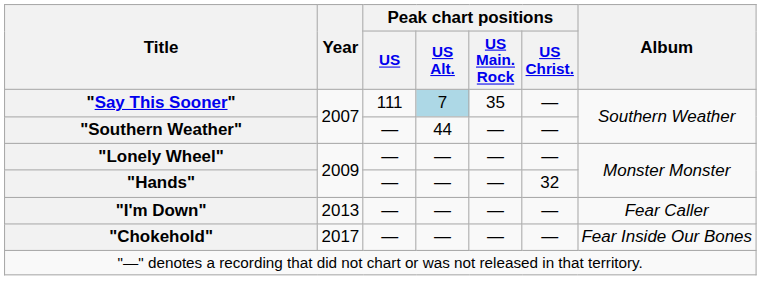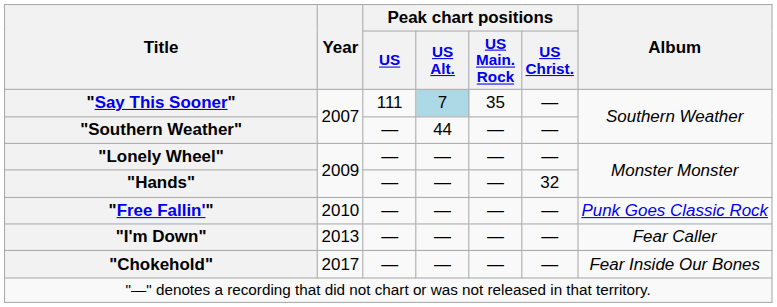+ row: "Free Fallin'" | 2010 | — | — | — | — | Punk Goes Classic Rock
